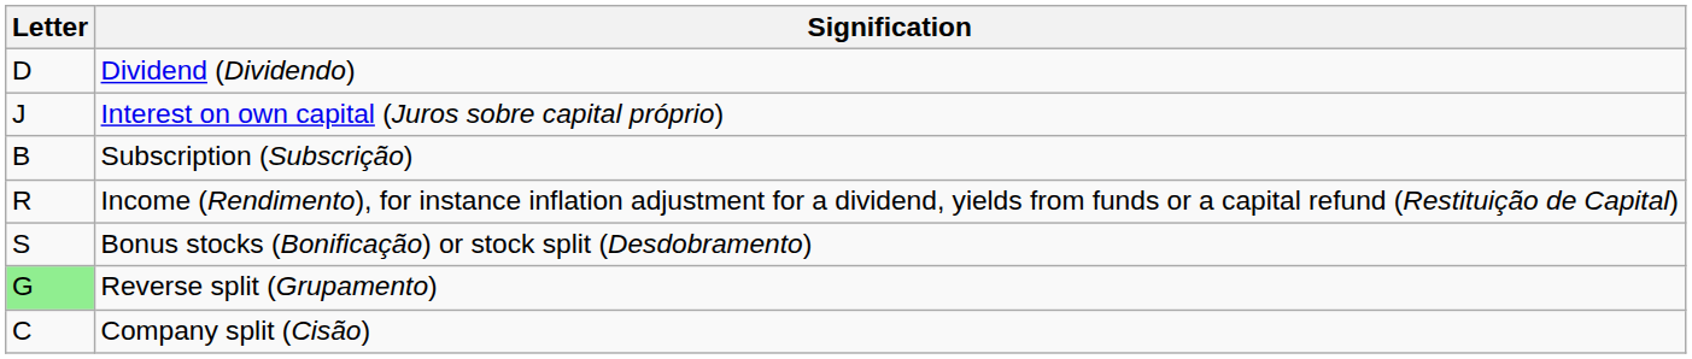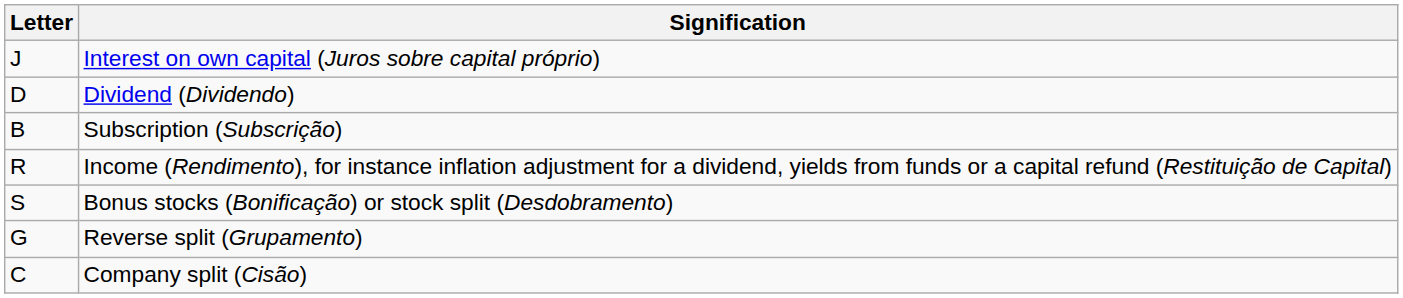rows swapped: Dividend (Dividendo) <-> Interest on own capital (Juros sobre capital próprio)
Reverse split (Grupamento) | Letter: lightgreen background -> no background
